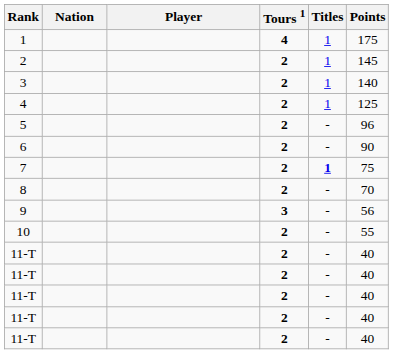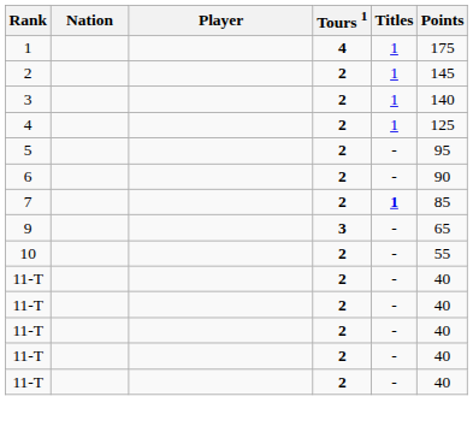5 | Points: 96 -> 95
7 | Points: 75 -> 85
- row: 8 | 2 | - | 70
9 | Points: 56 -> 65
